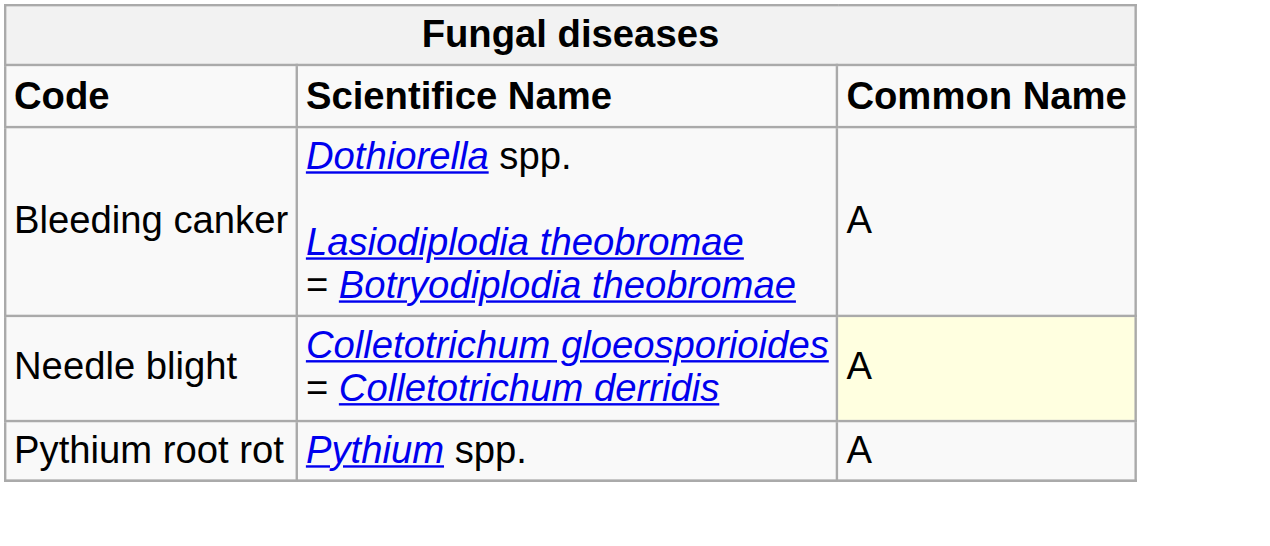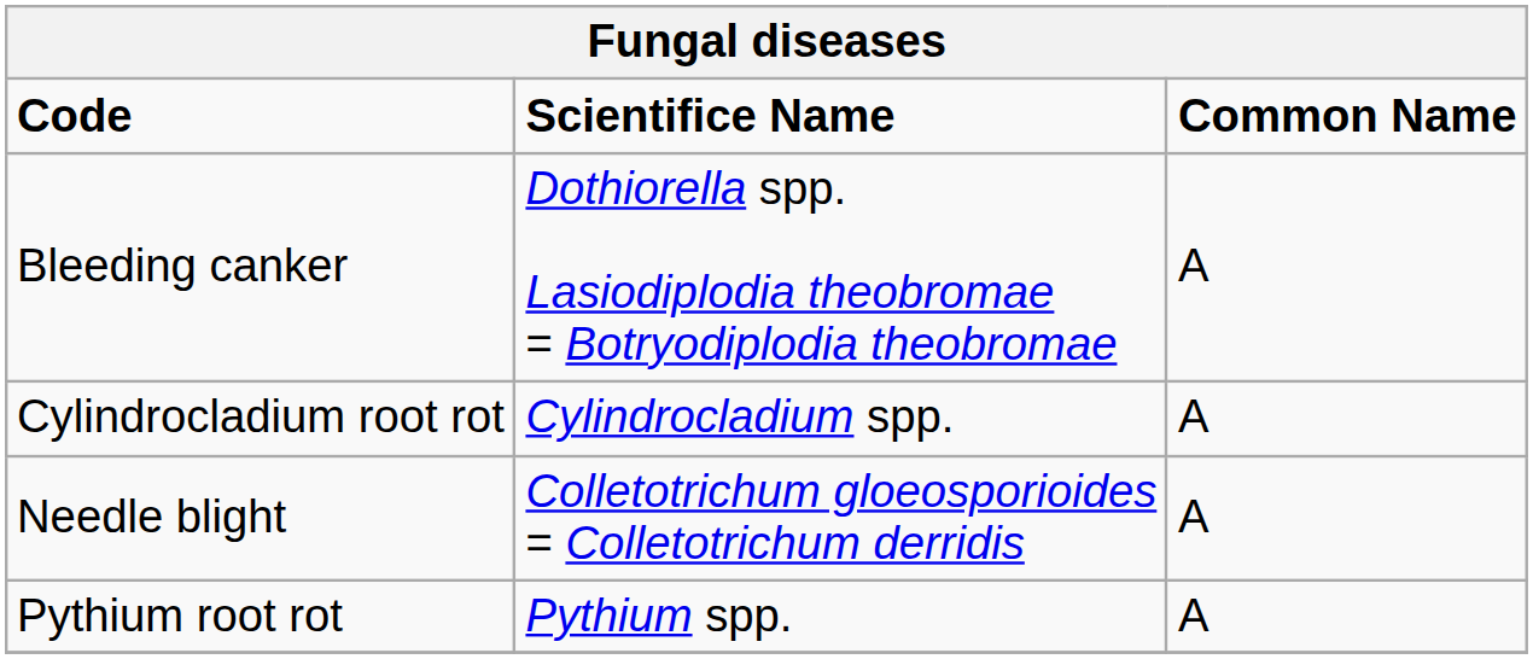+ row: Cylindrocladium root rot | Cylindrocladium spp. | A
Needle blight | Common Name: lightyellow background -> no background
